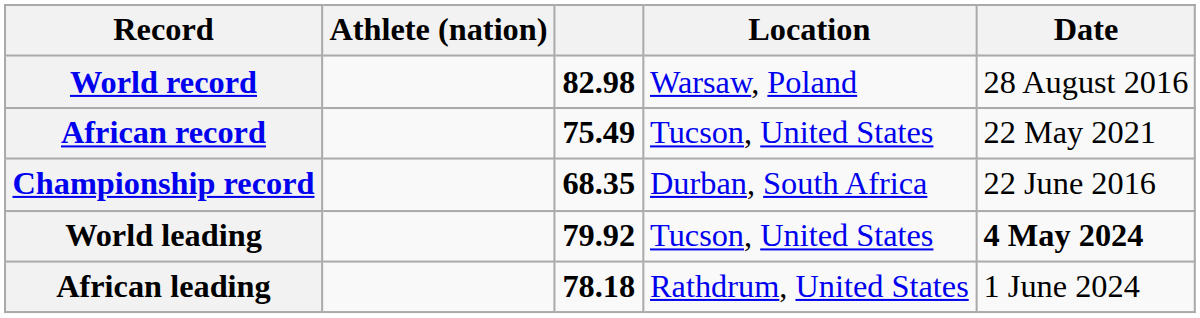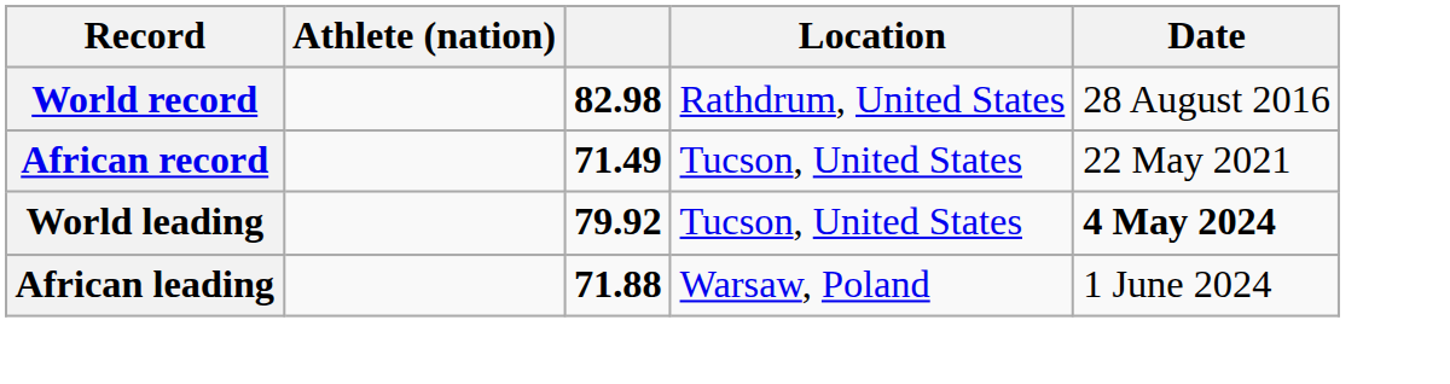World record | Location: Warsaw, Poland -> Rathdrum, United States
African record | column 3: 75.49 -> 71.49
- row: Championship record | 68.35 | Durban, South Africa | 22 June 2016
African leading | column 3: 78.18 -> 71.88
African leading | Location: Rathdrum, United States -> Warsaw, Poland
